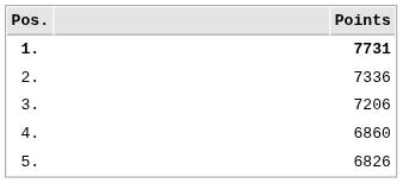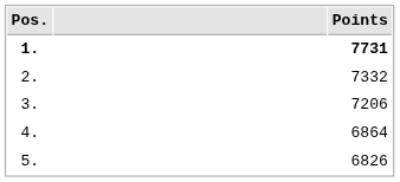2. | Points: 7336 -> 7332
4. | Points: 6860 -> 6864
